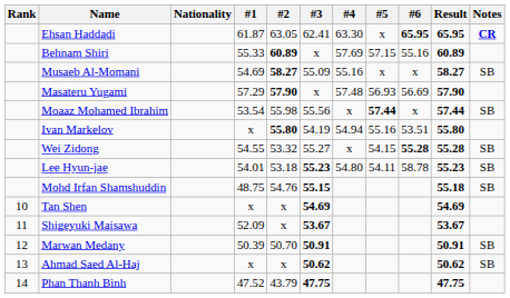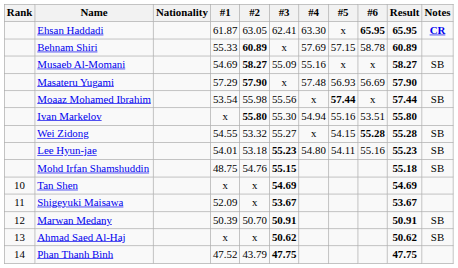Behnam Shiri | #6: 55.16 -> 58.78
Ivan Markelov | #3: 54.19 -> 55.30
Lee Hyun-jae | #6: 58.78 -> 55.16
